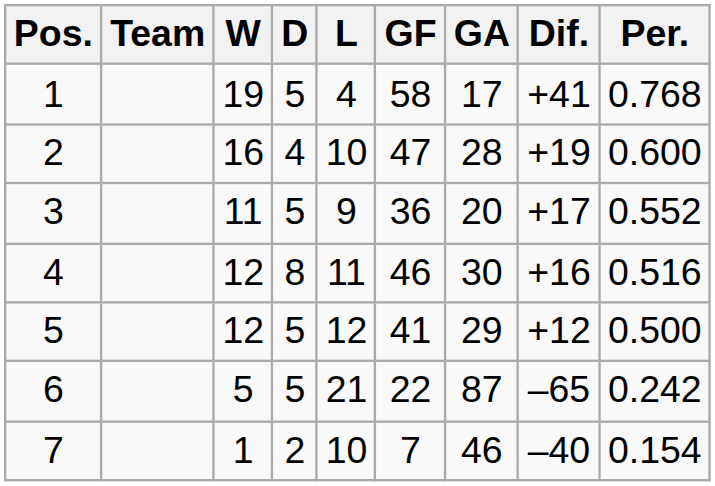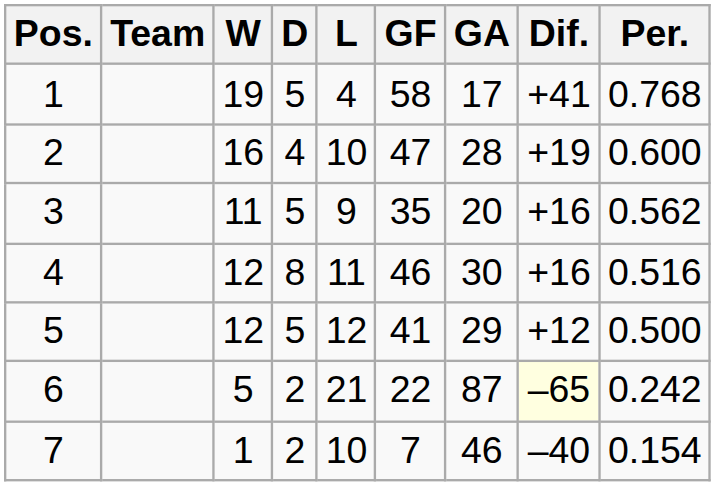3 | GF: 36 -> 35
3 | Dif.: +17 -> +16
3 | Per.: 0.552 -> 0.562
6 | D: 5 -> 2
6 | Dif.: no background -> lightyellow background
